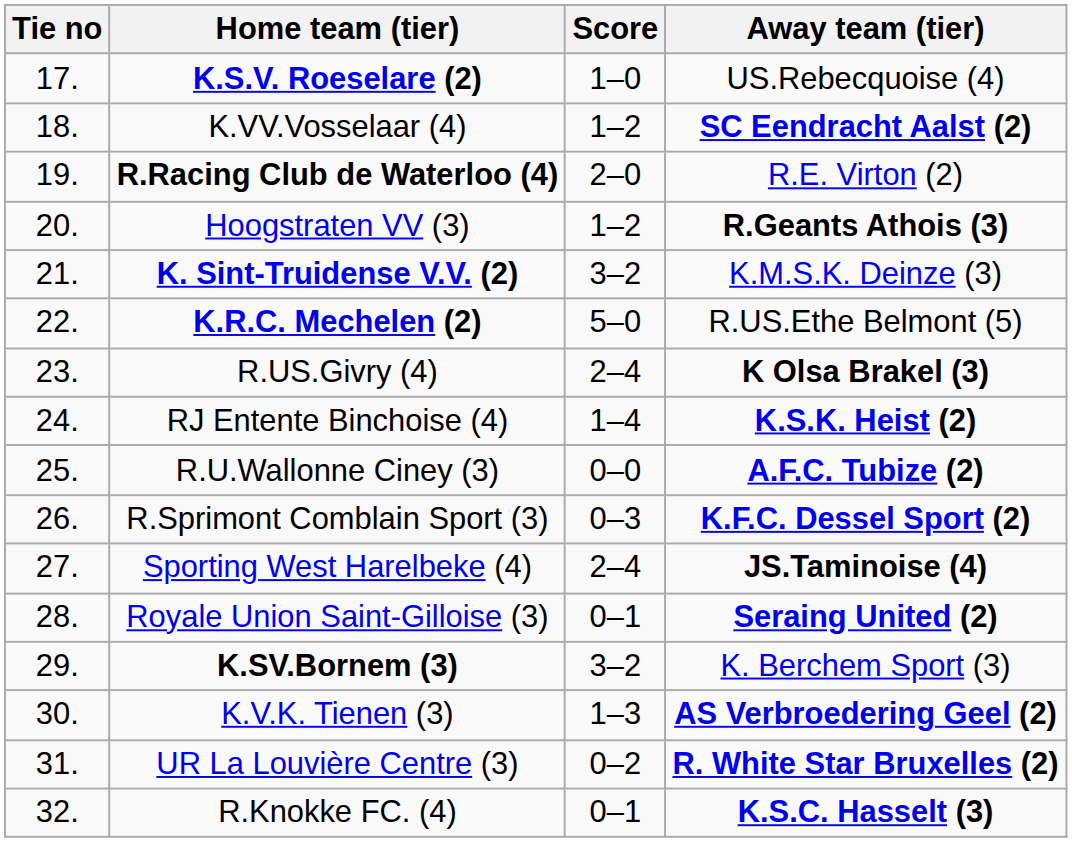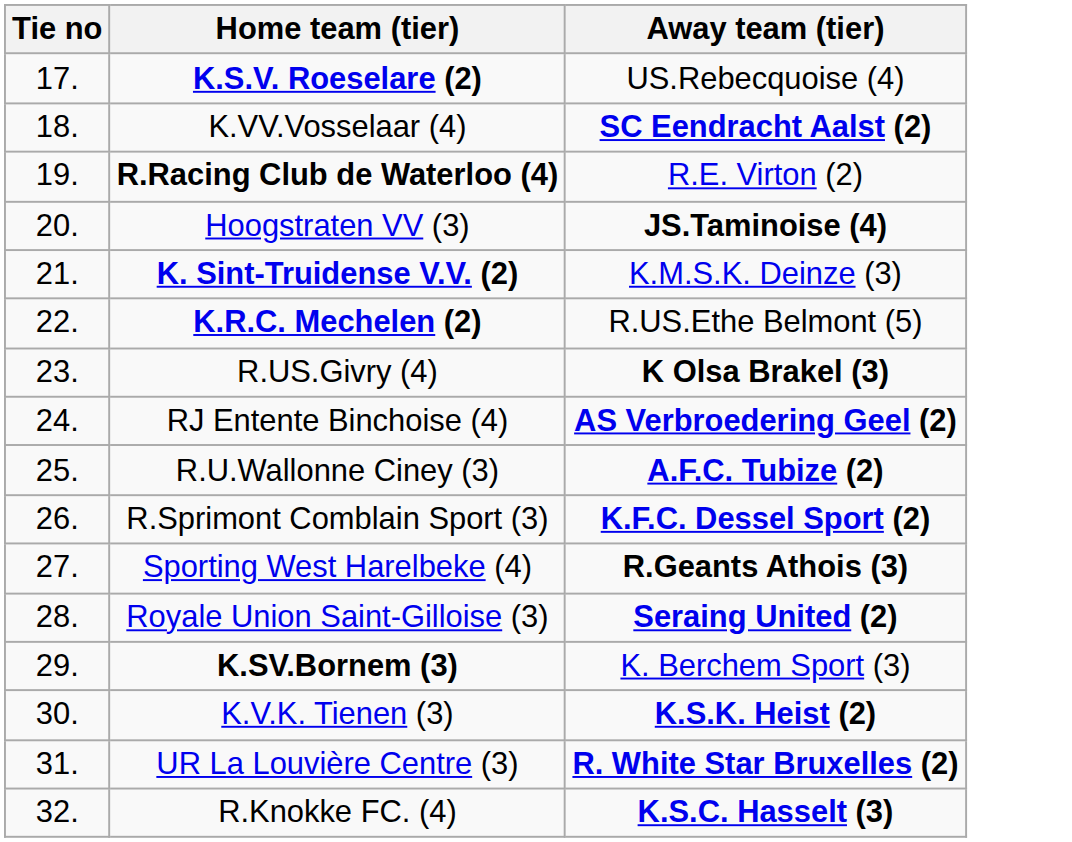- column: Score | 1–0 | 1–2 | 2–0 | 1–2 | 3–2 | 5–0 | 2–4 | 1–4 | 0–0 | 0–3 | 2–4 | 0–1 | 3–2 | 1–3 | 0–2 | 0–1
Hoogstraten VV (3) | Away team (tier): R.Geants Athois (3) -> JS.Taminoise (4)
RJ Entente Binchoise (4) | Away team (tier): K.S.K. Heist (2) -> AS Verbroedering Geel (2)
Sporting West Harelbeke (4) | Away team (tier): JS.Taminoise (4) -> R.Geants Athois (3)
K.V.K. Tienen (3) | Away team (tier): AS Verbroedering Geel (2) -> K.S.K. Heist (2)
